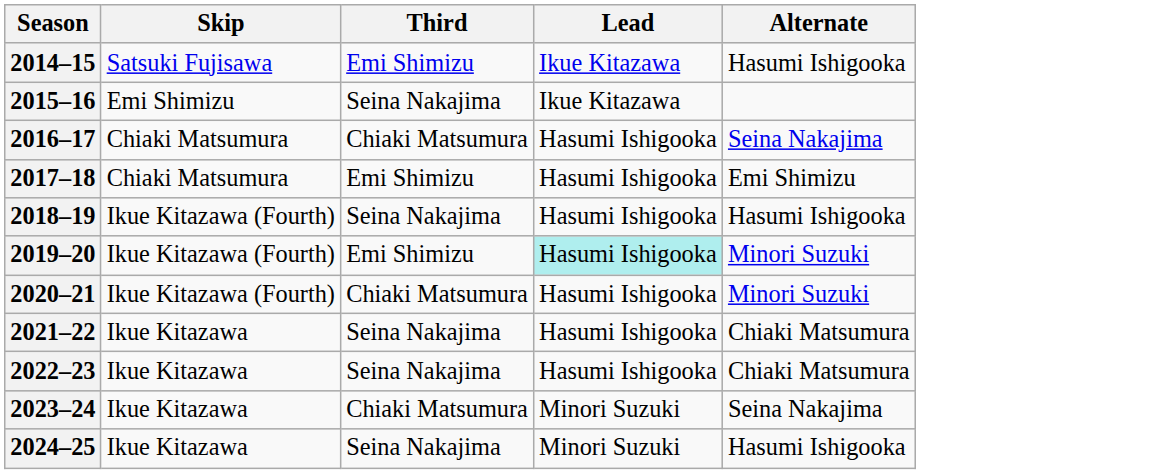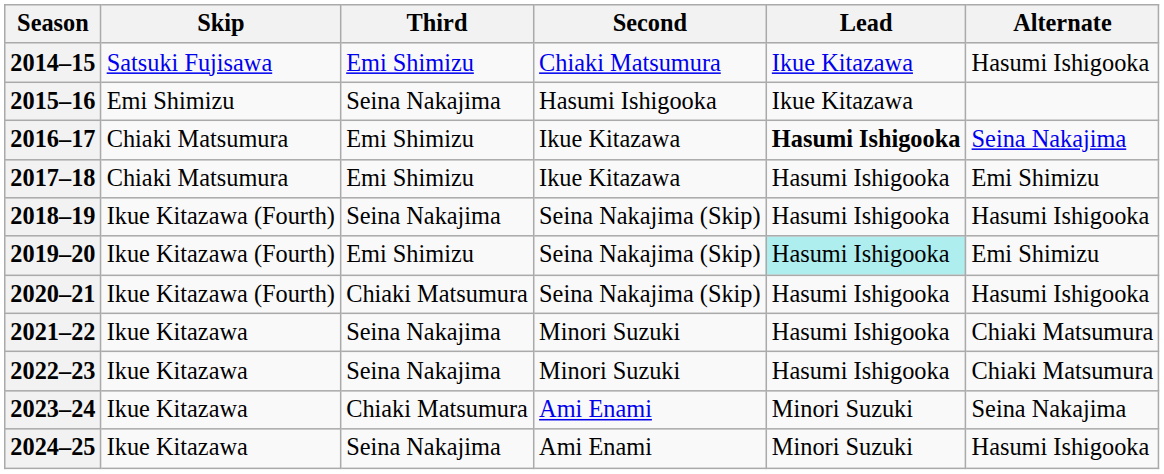+ column: Second | Chiaki Matsumura | Hasumi Ishigooka | Ikue Kitazawa | Ikue Kitazawa | Seina Nakajima (Skip) | Seina Nakajima (Skip) | Seina Nakajima (Skip) | Minori Suzuki | Minori Suzuki | Ami Enami | Ami Enami
2016–17 | Third: Chiaki Matsumura -> Emi Shimizu
2016–17 | Lead: normal -> bold
2019–20 | Alternate: Minori Suzuki -> Emi Shimizu
2020–21 | Alternate: Minori Suzuki -> Hasumi Ishigooka
